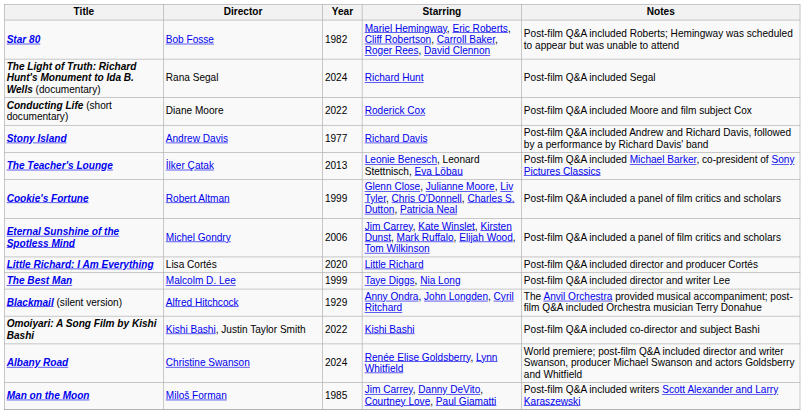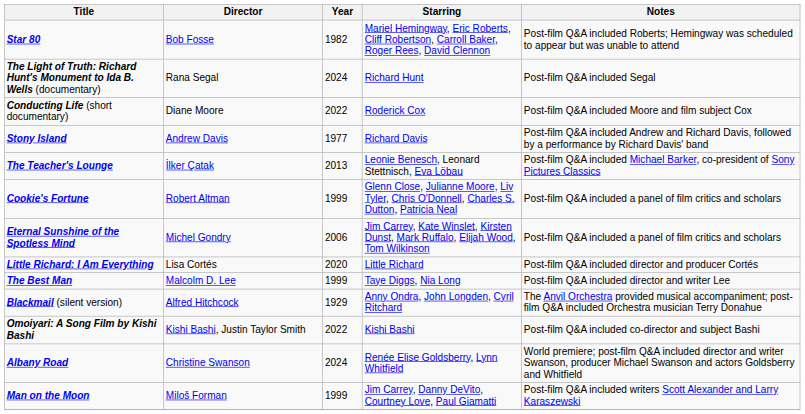Man on the Moon | Year: 1985 -> 1999
